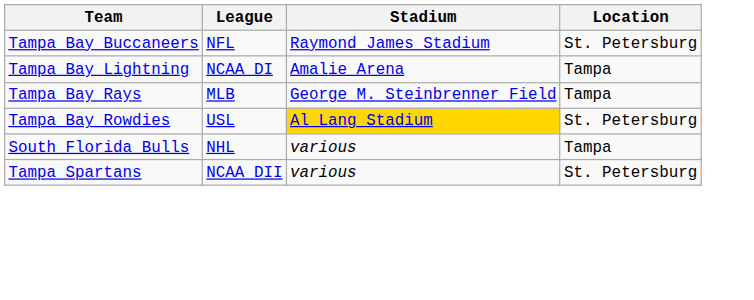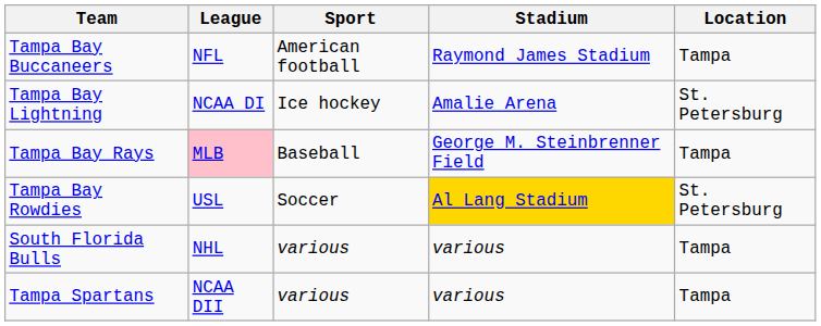+ column: Sport | American football | Ice hockey | Baseball | Soccer | various | various
Tampa Bay Buccaneers | Location: St. Petersburg -> Tampa
Tampa Bay Lightning | Location: Tampa -> St. Petersburg
Tampa Bay Rays | League: no background -> pink background
Tampa Spartans | Location: St. Petersburg -> Tampa
